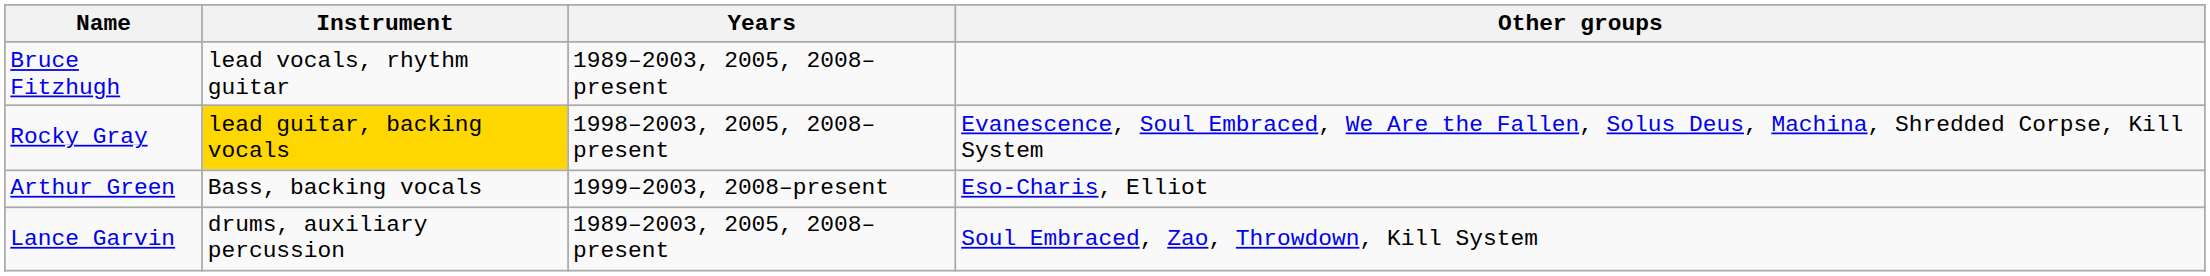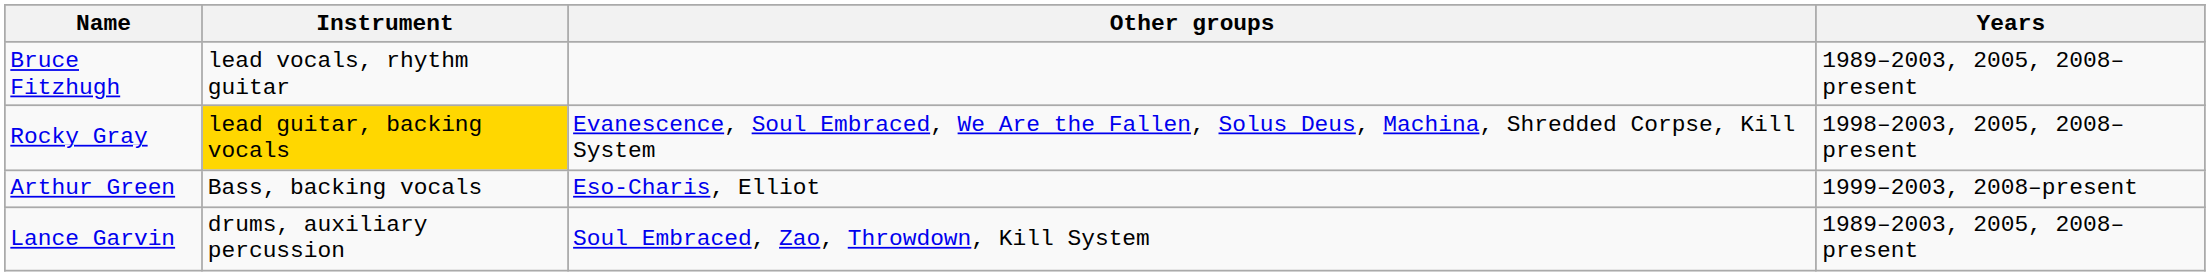columns swapped: Years <-> Other groups
